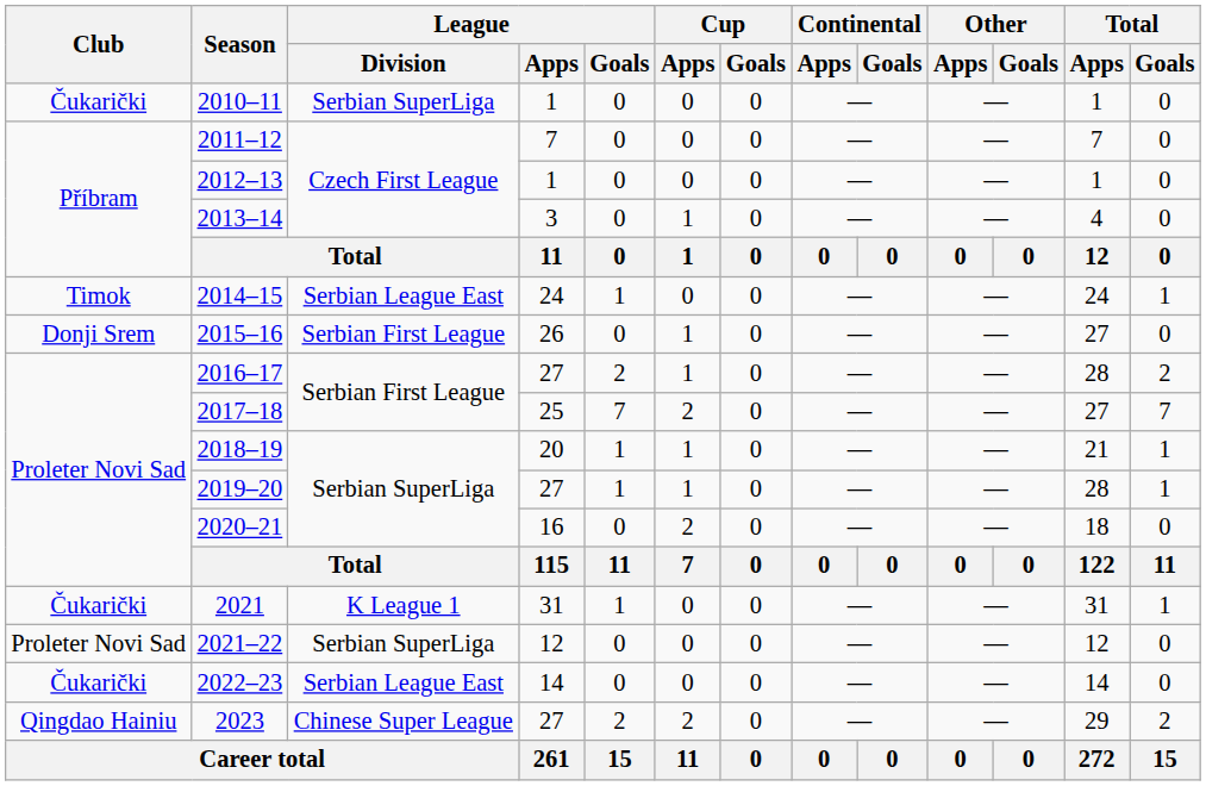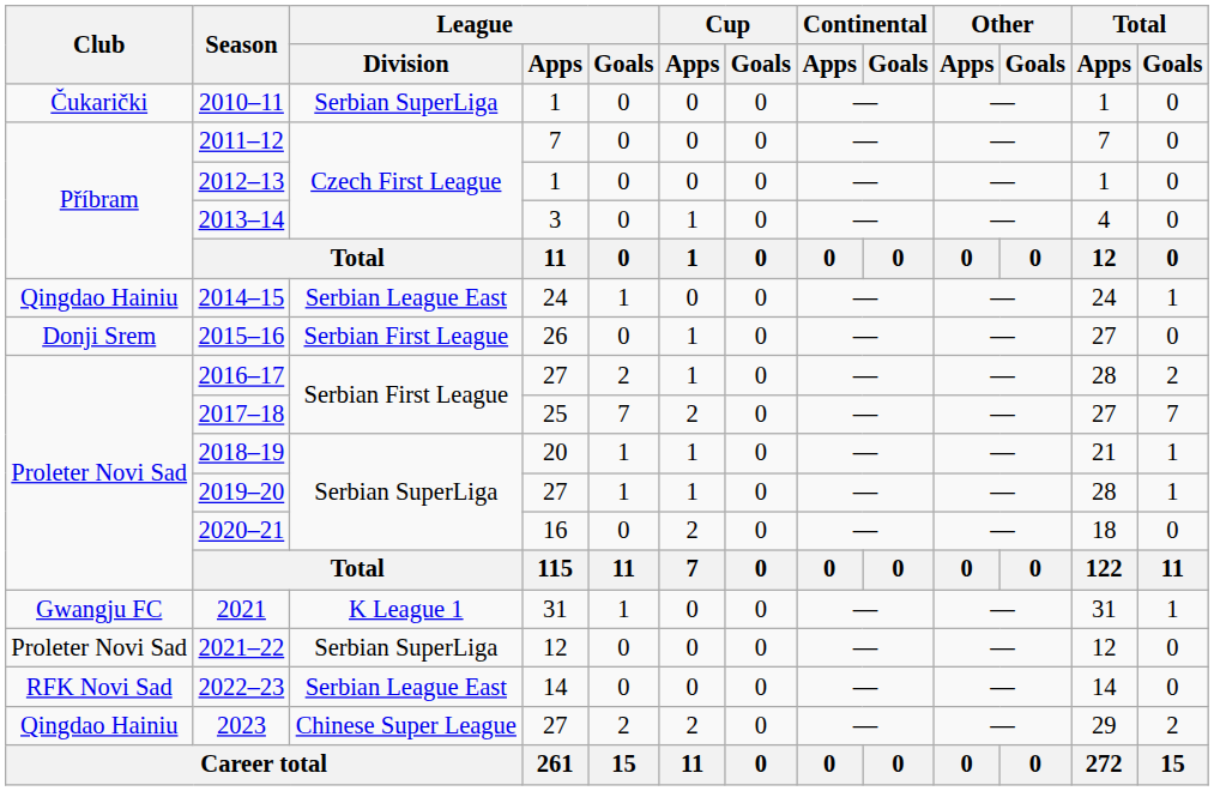2014–15 | Club: Timok -> Qingdao Hainiu
2021 | Club: Čukarički -> Gwangju FC
2022–23 | Club: Čukarički -> RFK Novi Sad
